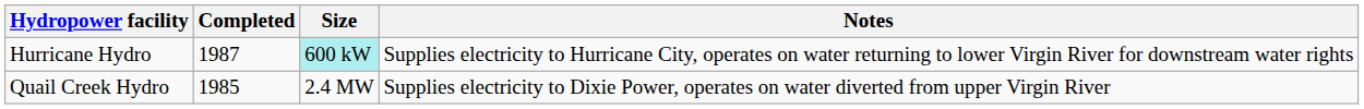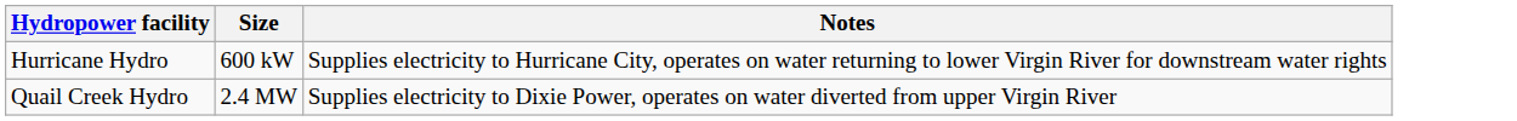- column: Completed | 1987 | 1985
Hurricane Hydro | Size: paleturquoise background -> no background
